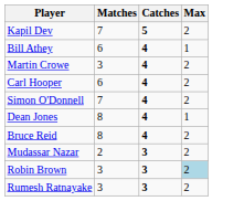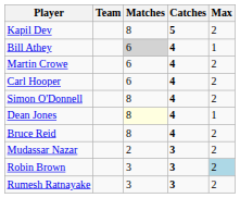+ column: Team
Kapil Dev | Matches: 7 -> 8
Bill Athey | Matches: no background -> lightgrey background
Martin Crowe | Matches: 3 -> 6
Simon O'Donnell | Matches: 7 -> 8
Dean Jones | Matches: no background -> lightyellow background
